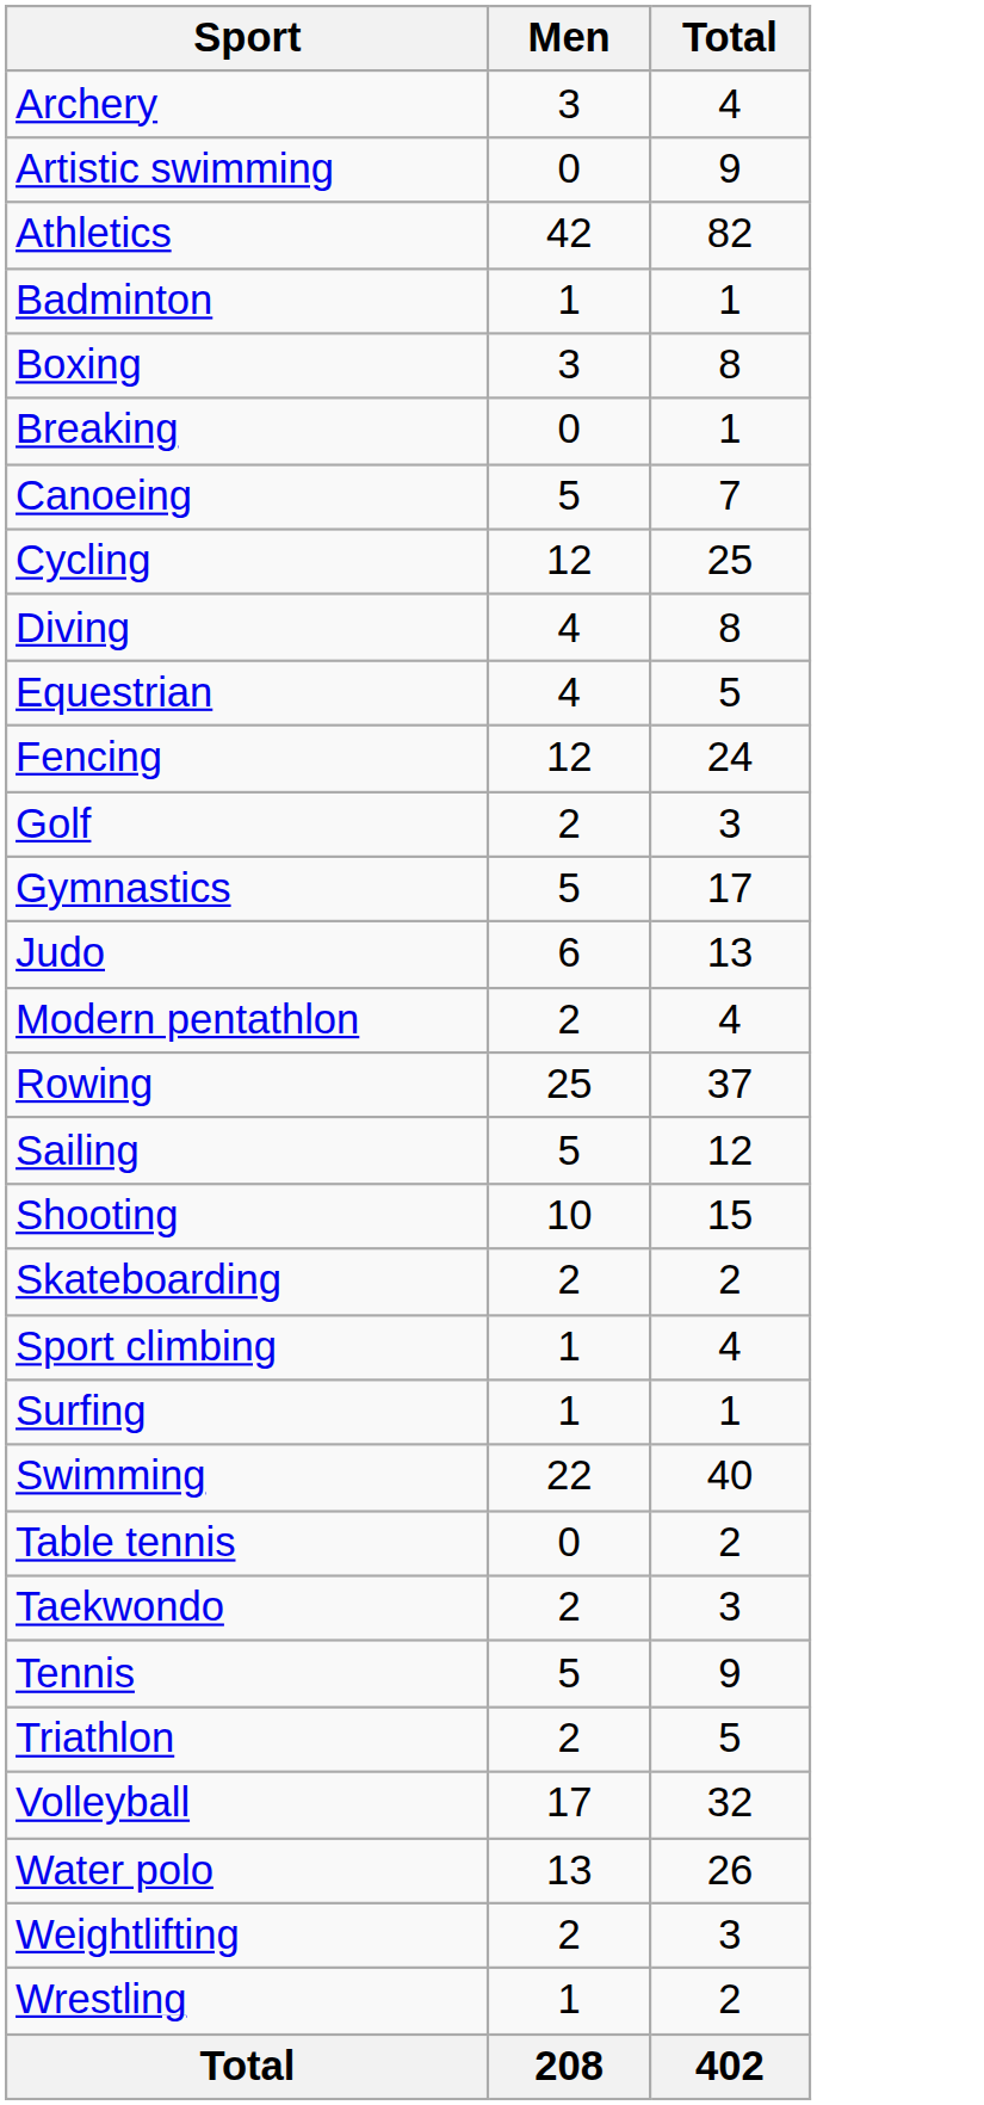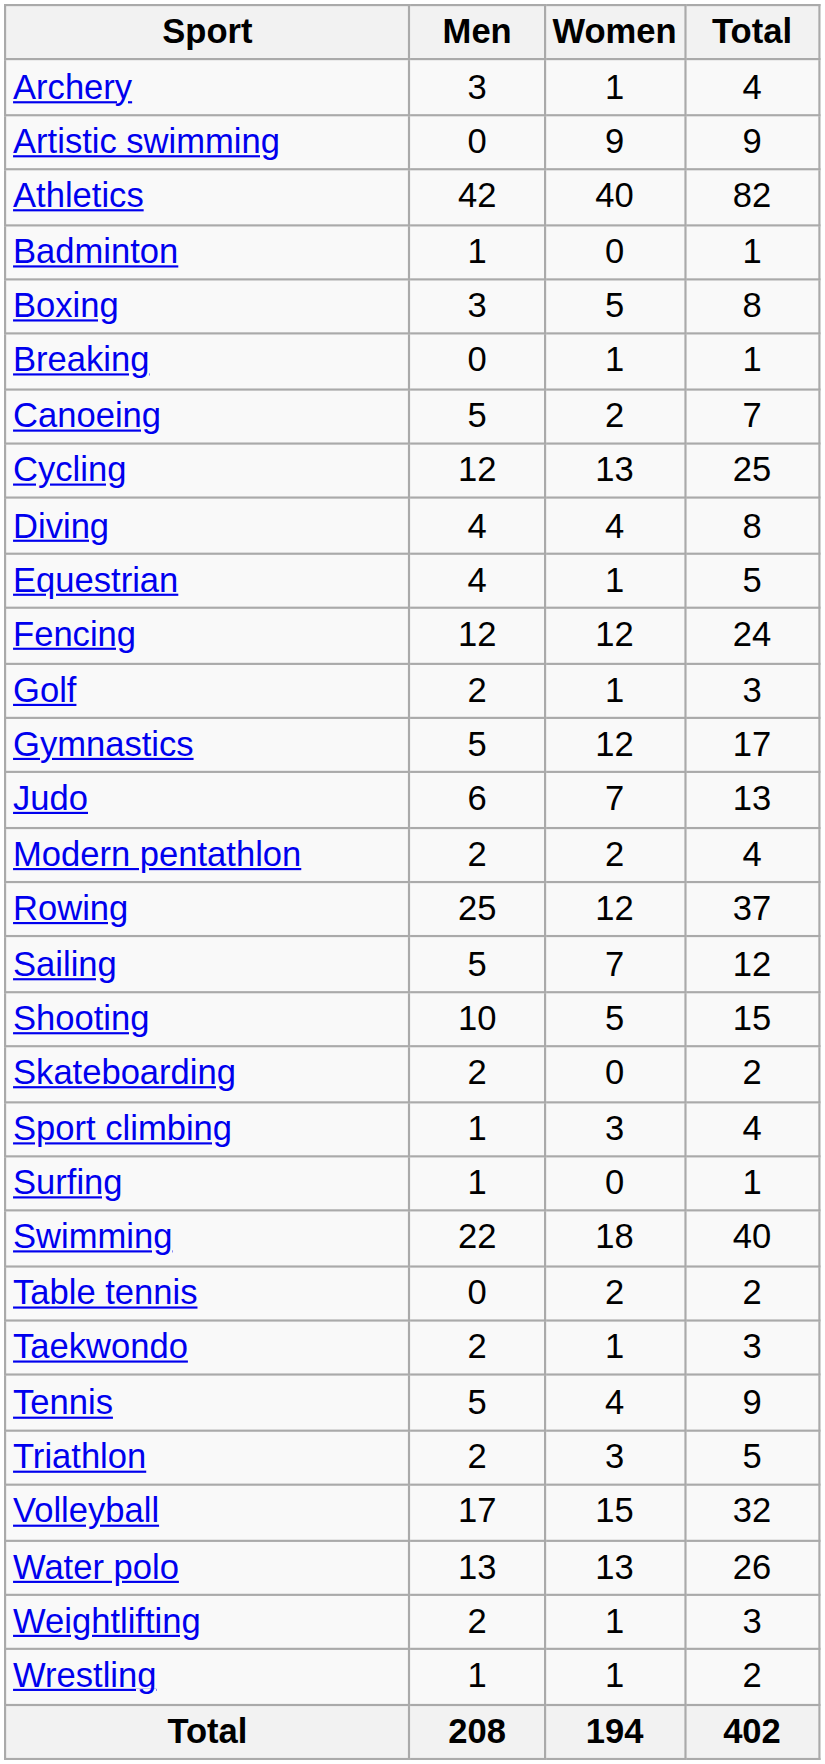+ column: Women | 1 | 9 | 40 | 0 | 5 | 1 | 2 | 13 | 4 | 1 | 12 | 1 | 12 | 7 | 2 | 12 | 7 | 5 | 0 | 3 | 0 | 18 | 2 | 1 | 4 | 3 | 15 | 13 | 1 | 1 | 194
